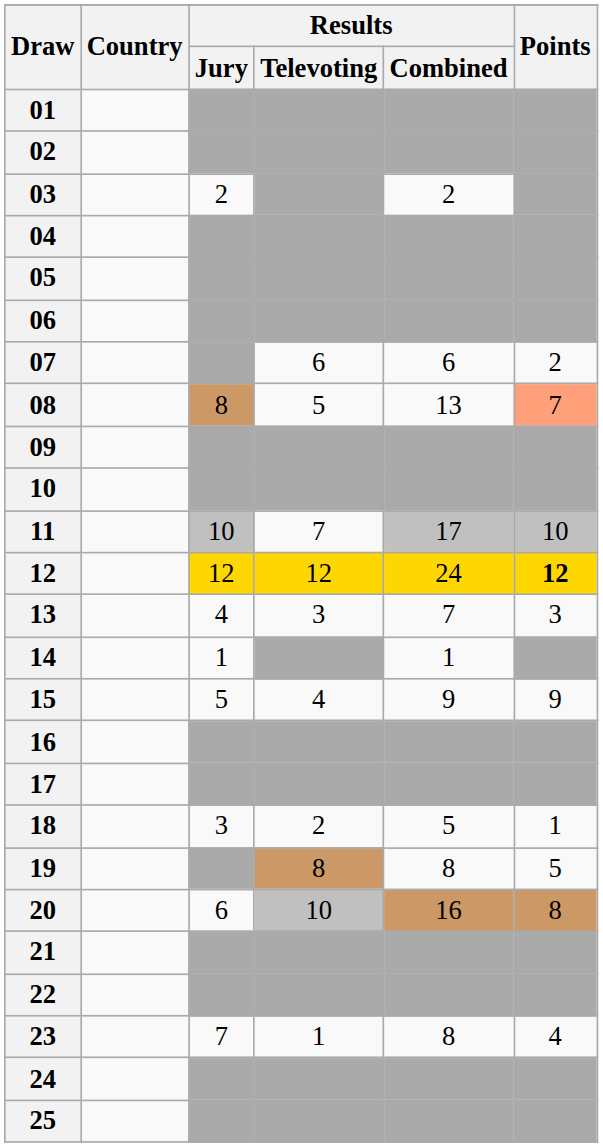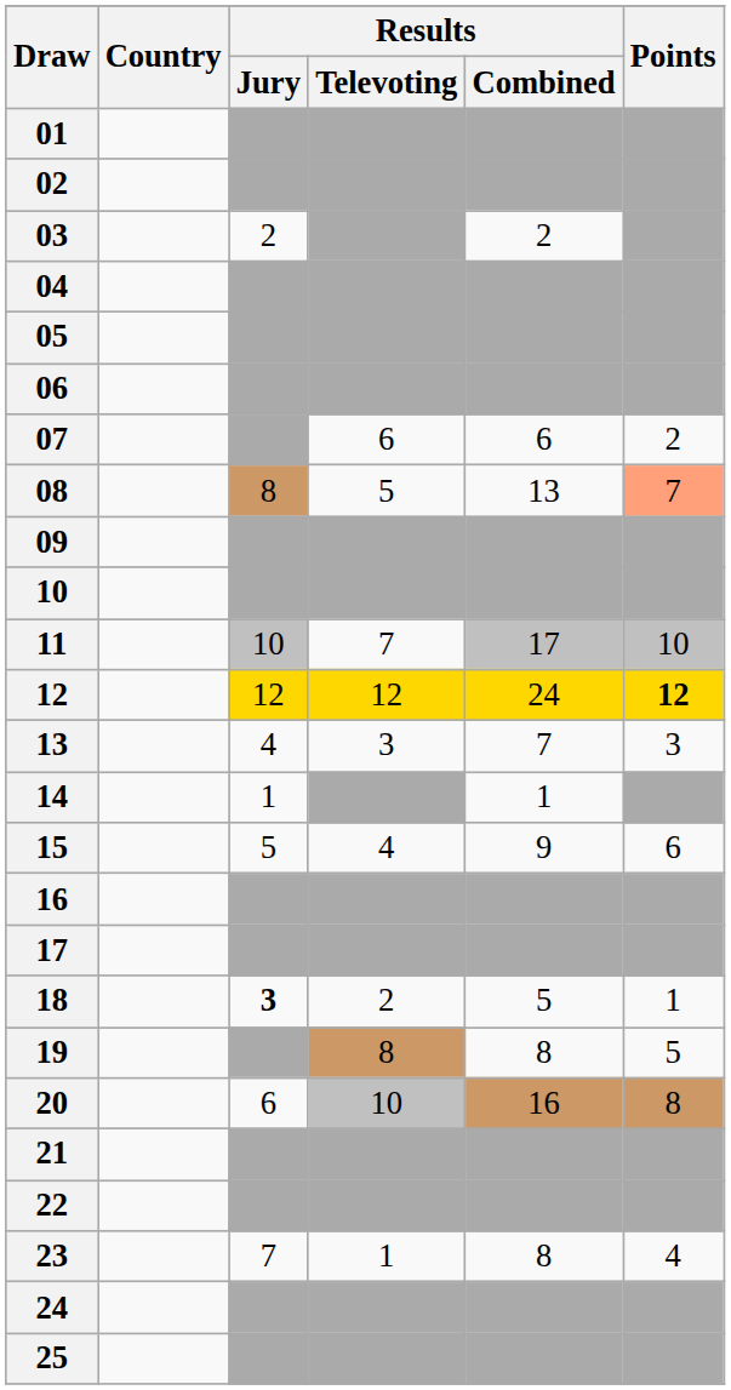15 | Points: 9 -> 6
18 | Results / Jury: normal -> bold
